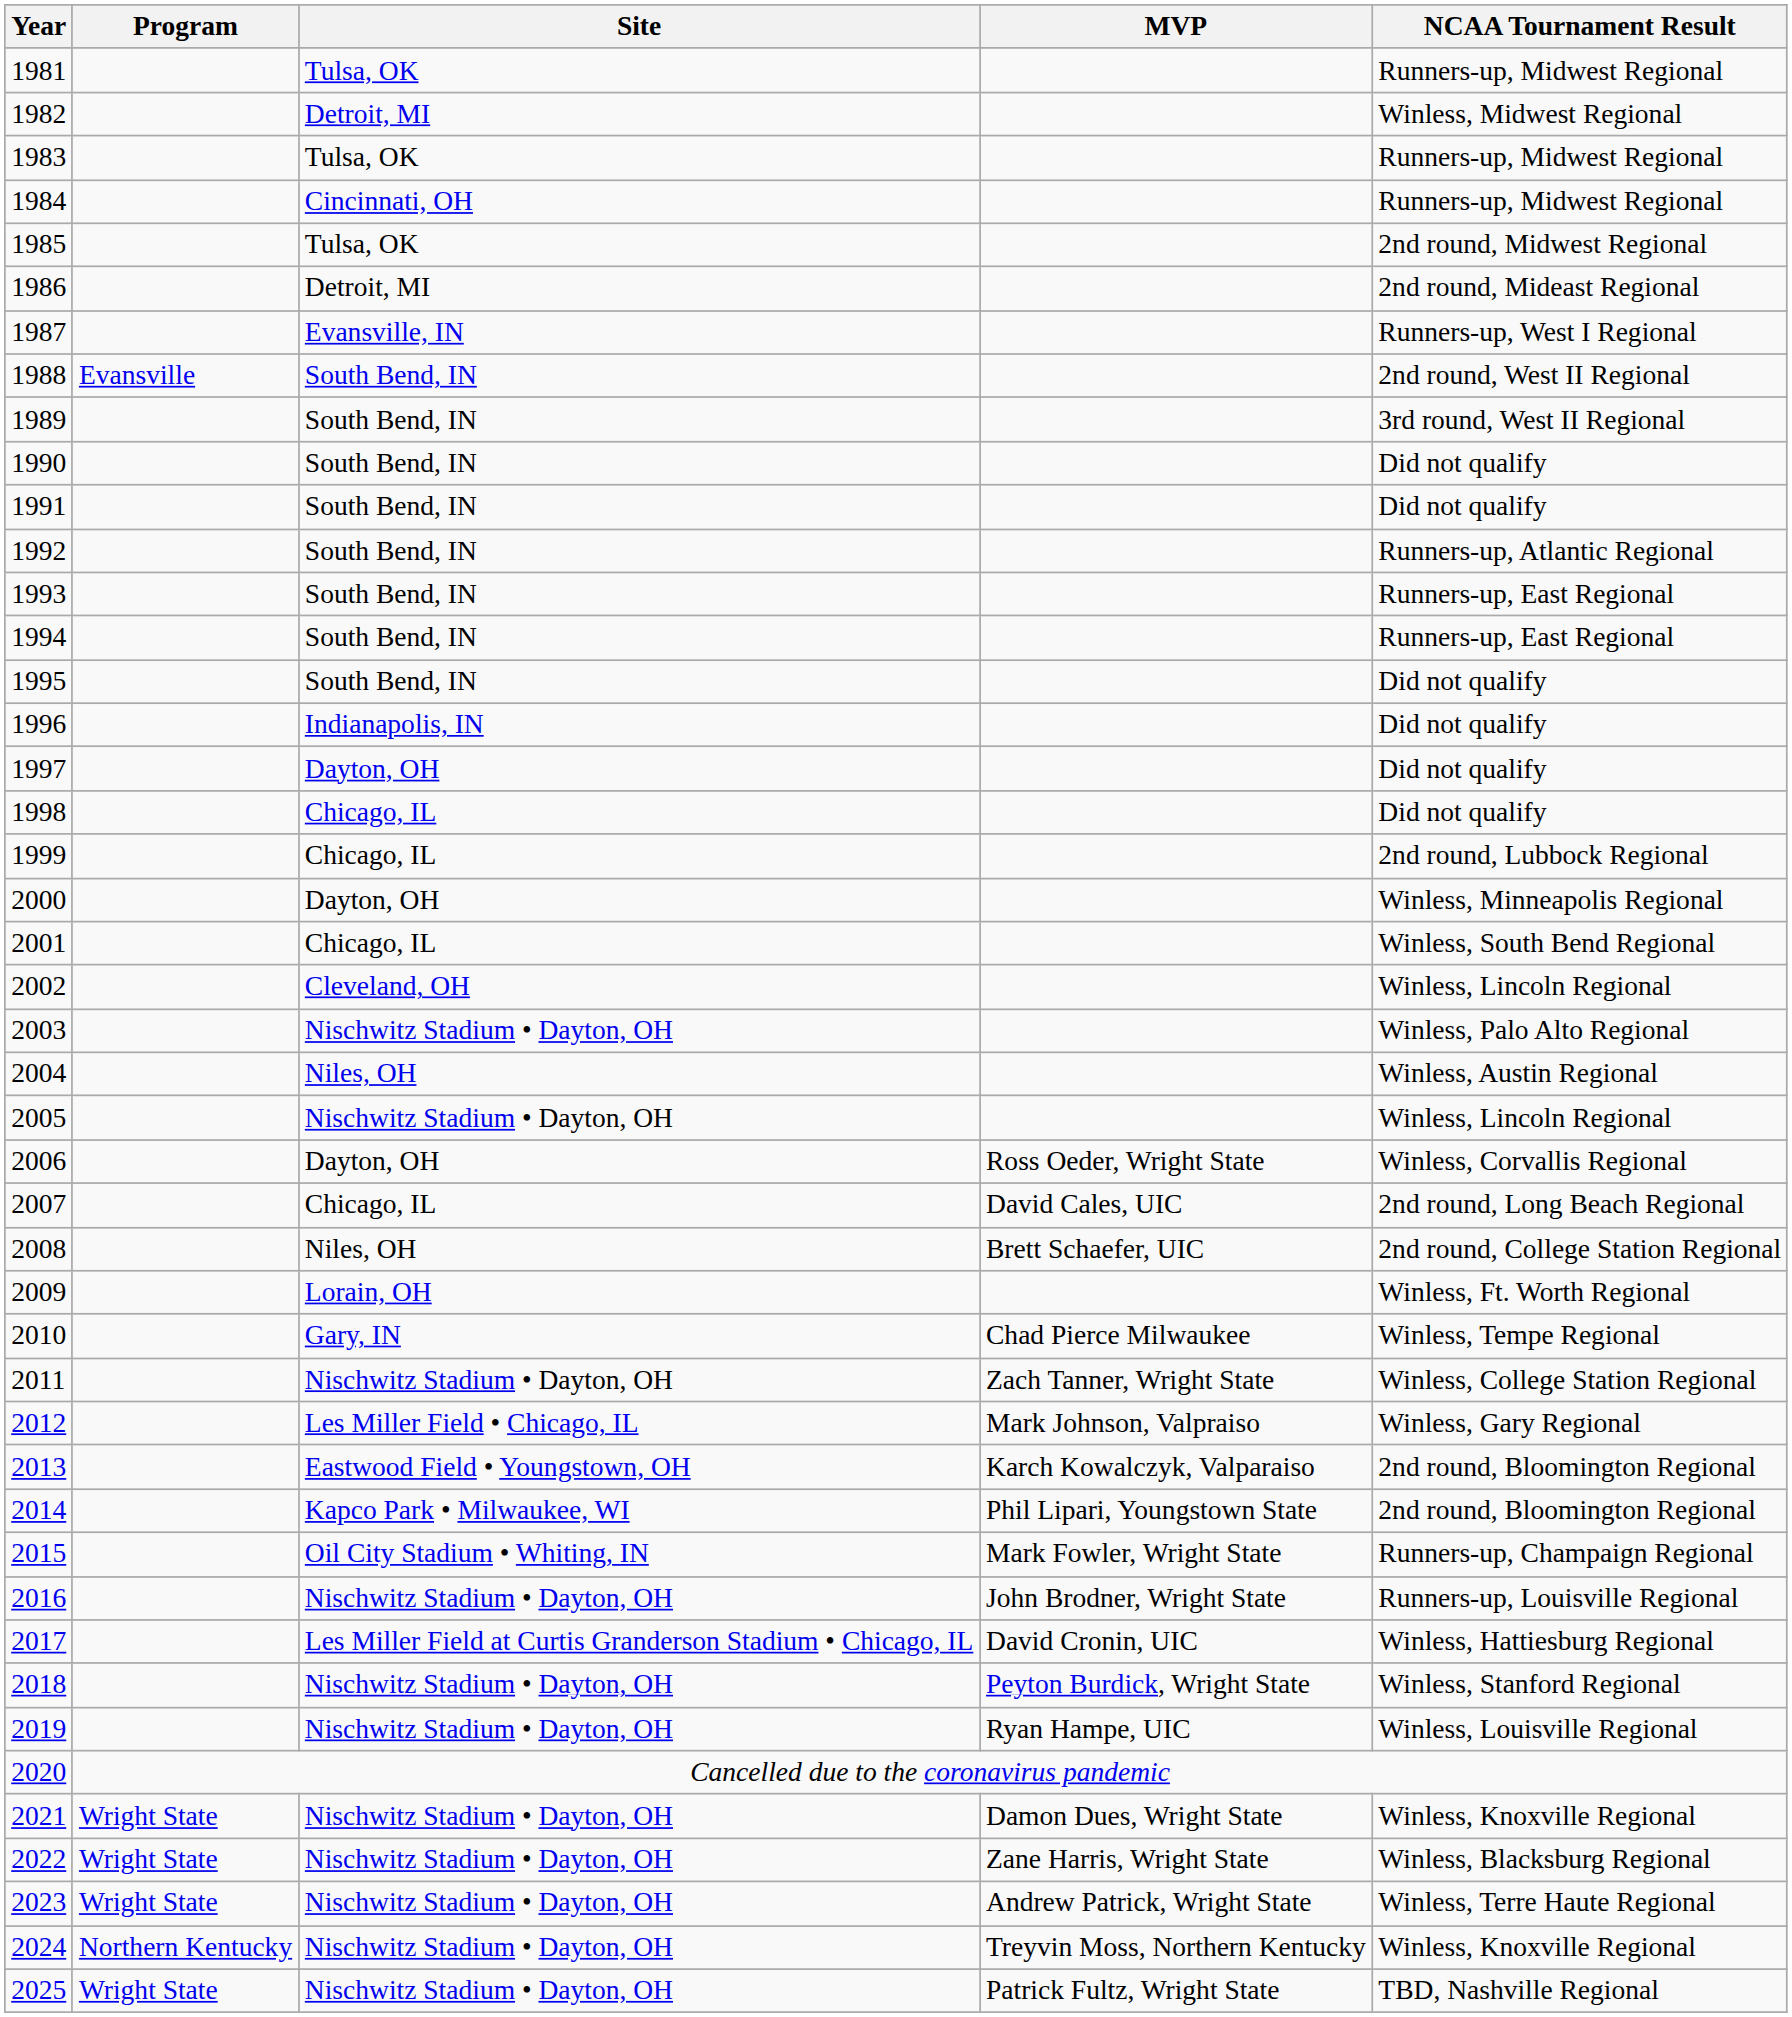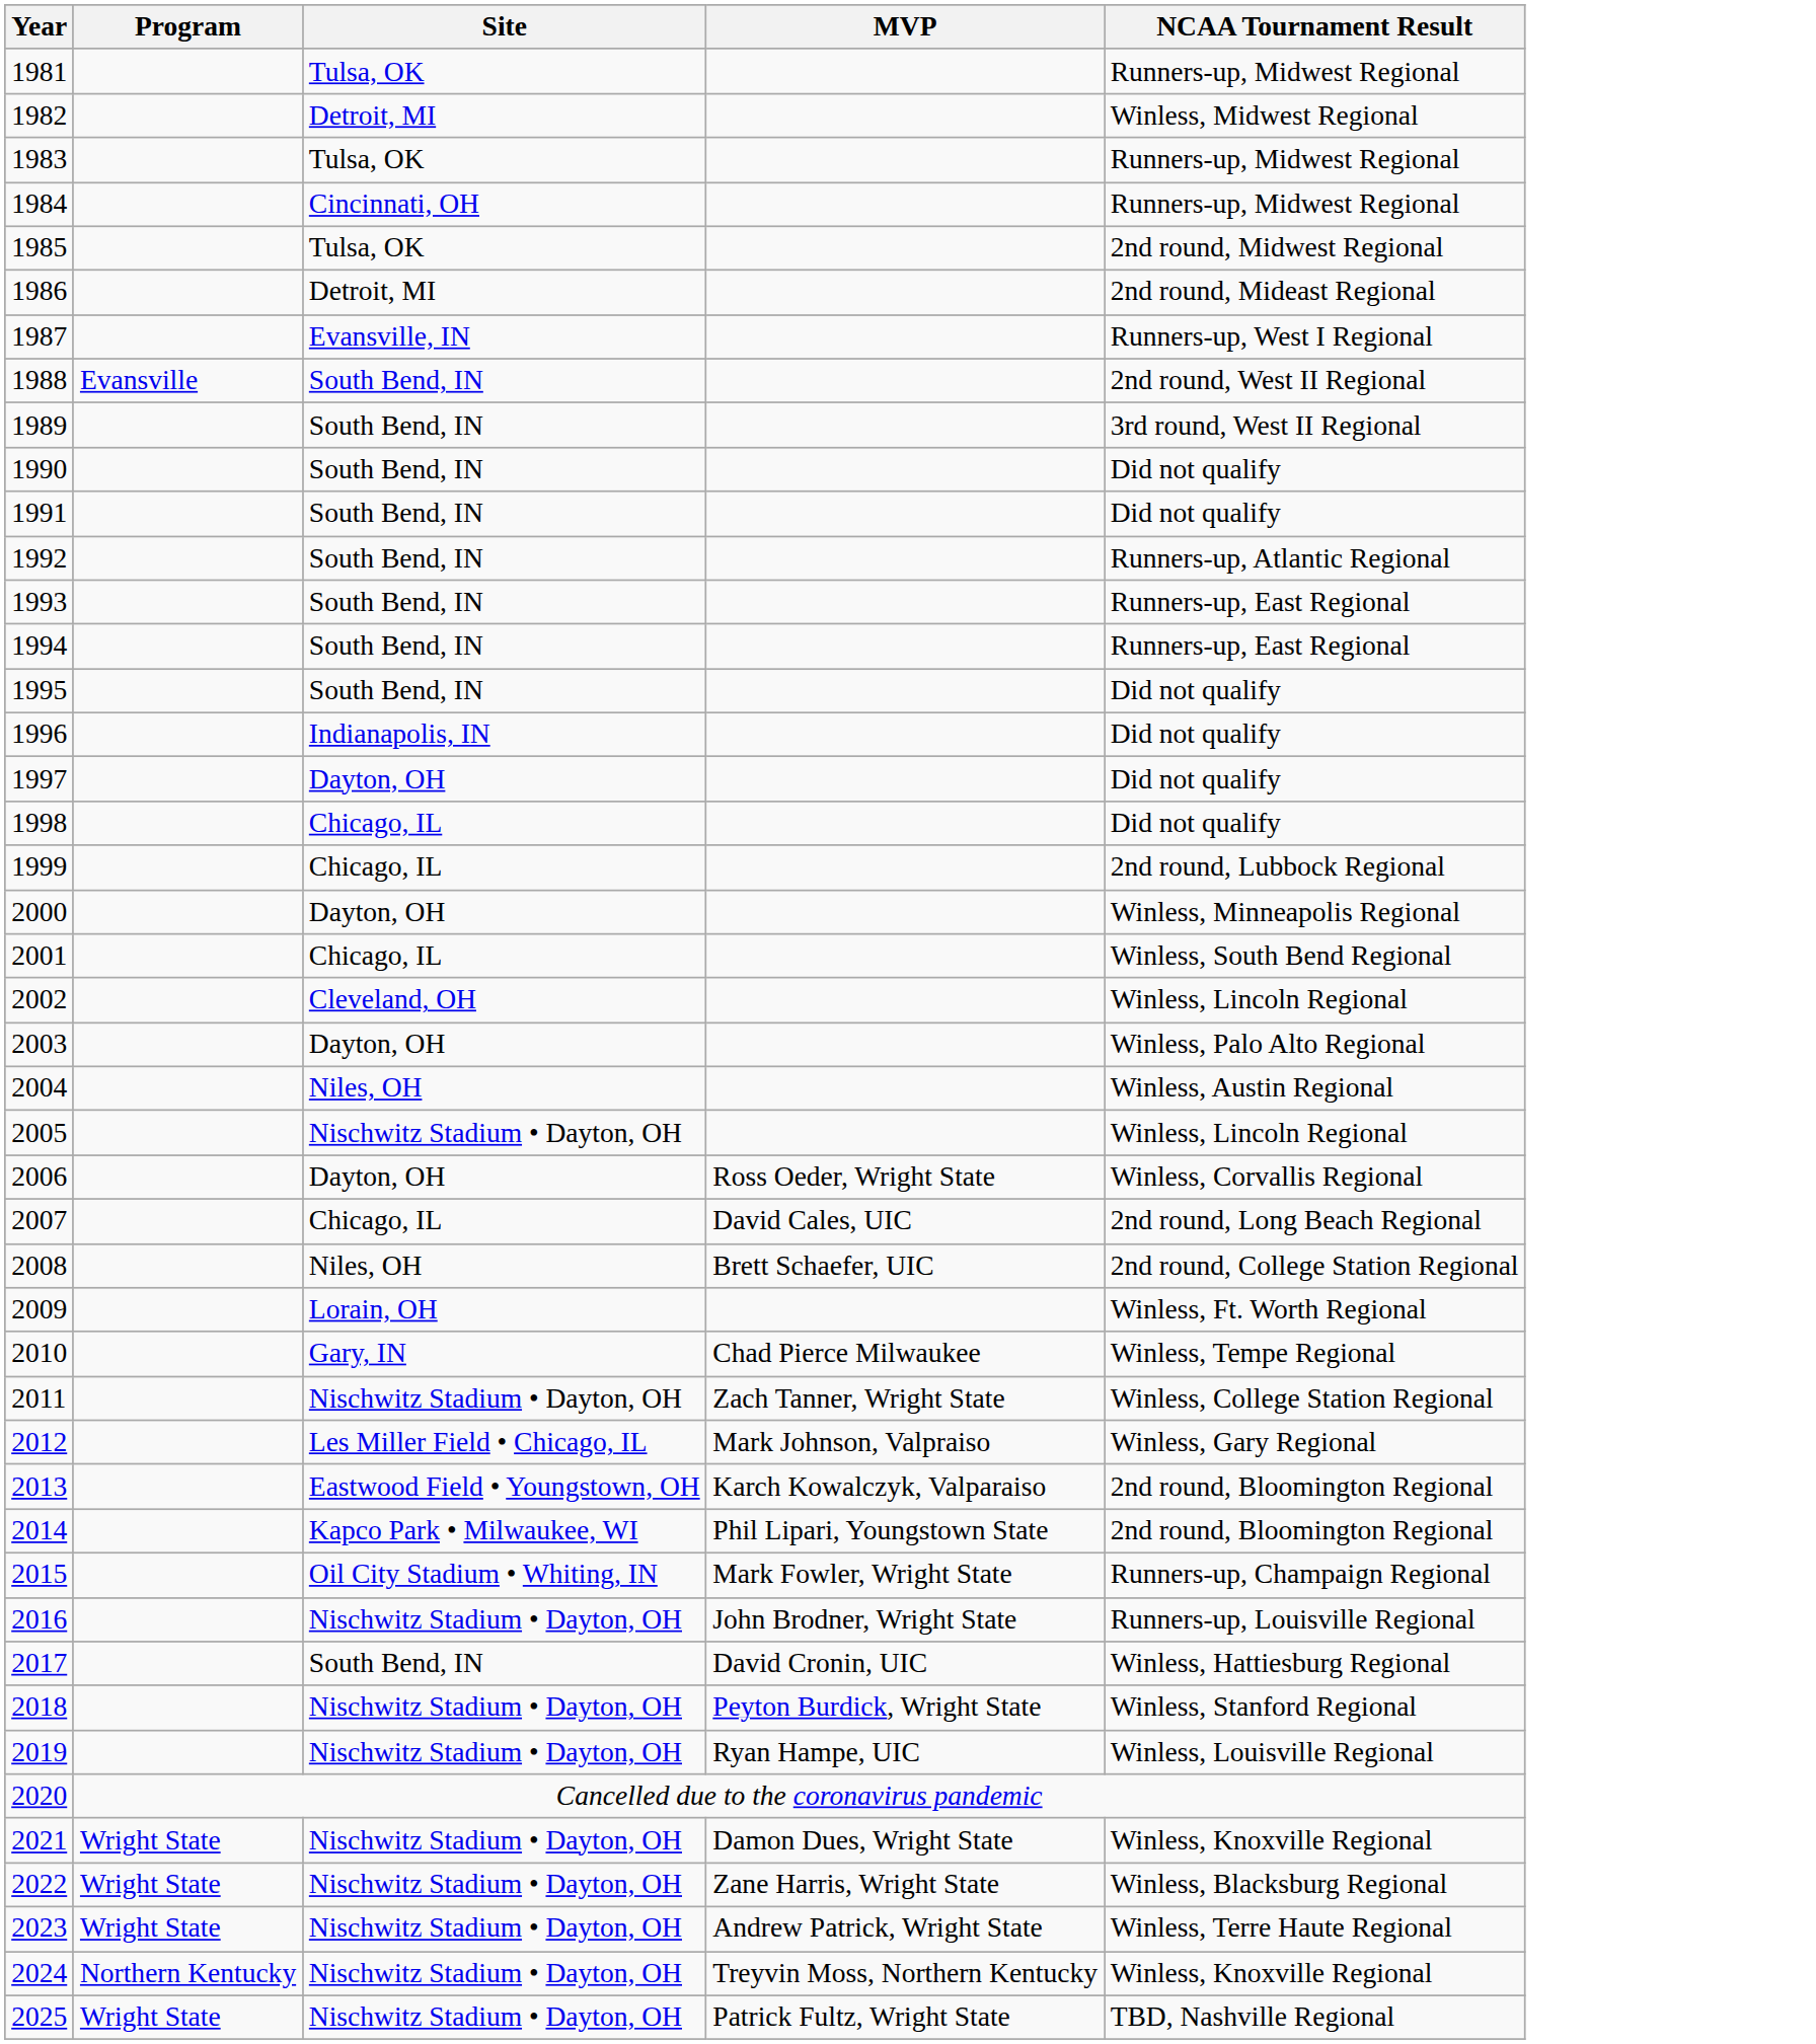2003 | Site: Nischwitz Stadium • Dayton, OH -> Dayton, OH
2017 | Site: Les Miller Field at Curtis Granderson Stadium • Chicago, IL -> South Bend, IN
